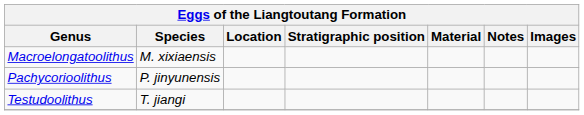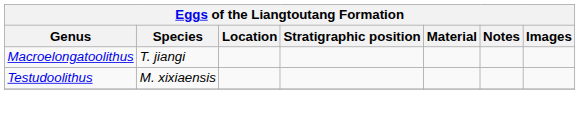Macroelongatoolithus | Species: M. xixiaensis -> T. jiangi
- row: Pachycorioolithus | P. jinyunensis
Testudoolithus | Species: T. jiangi -> M. xixiaensis
